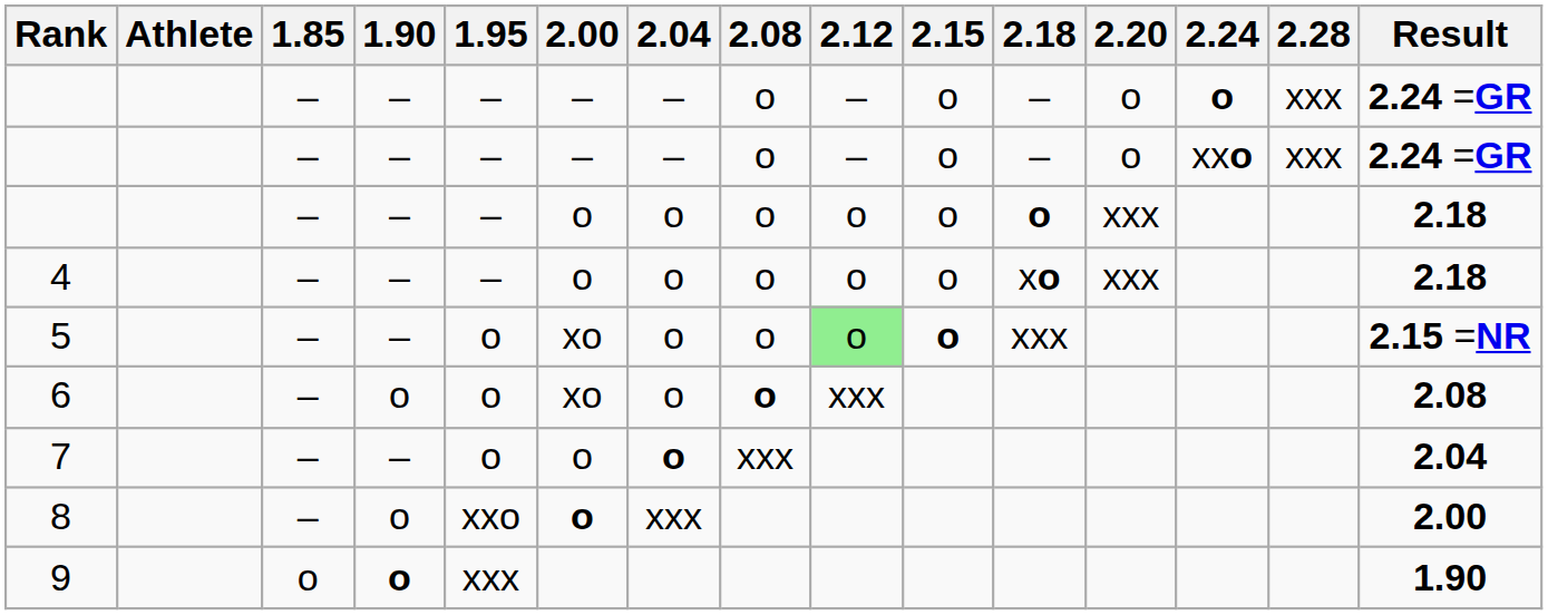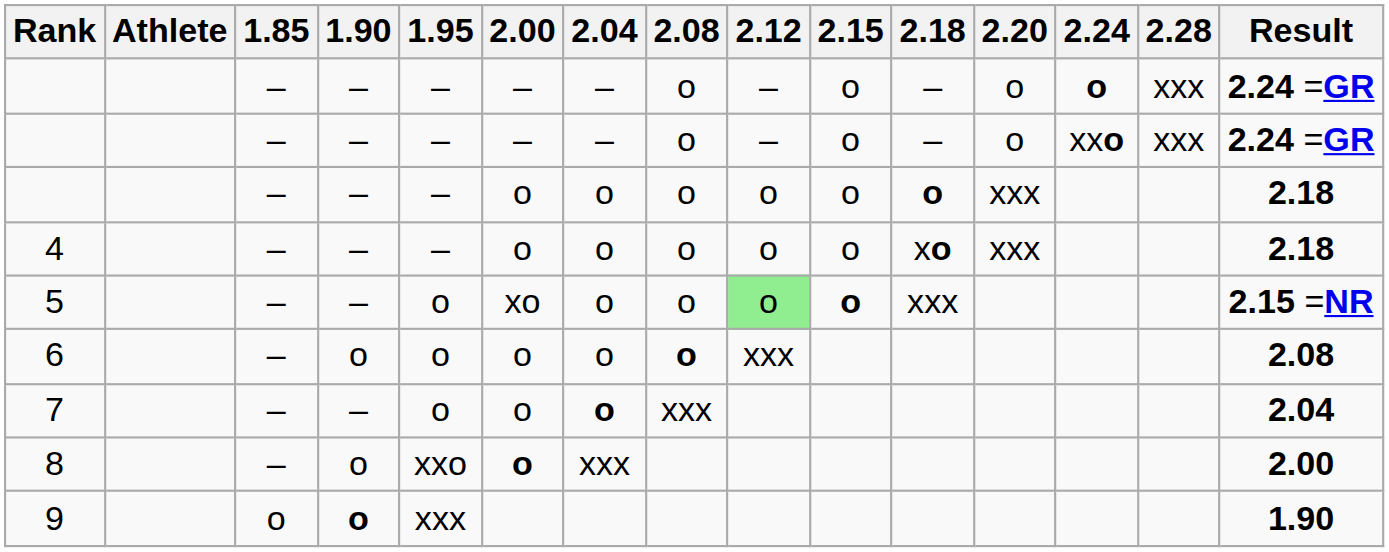6 | 2.00: xo -> o
